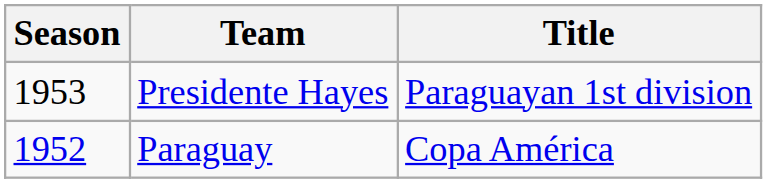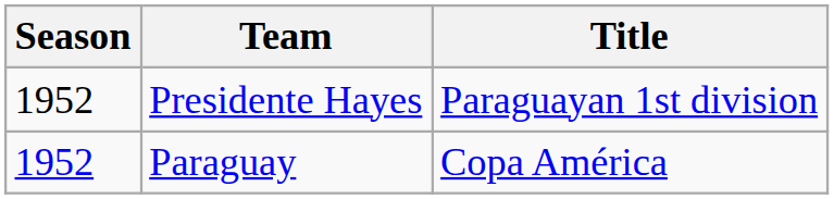Presidente Hayes | Season: 1953 -> 1952
